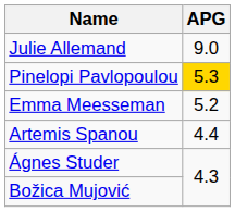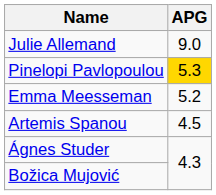Artemis Spanou | APG: 4.4 -> 4.5
